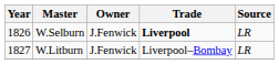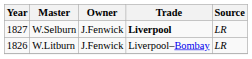W.Selburn | Year: 1826 -> 1827
W.Litburn | Year: 1827 -> 1826
